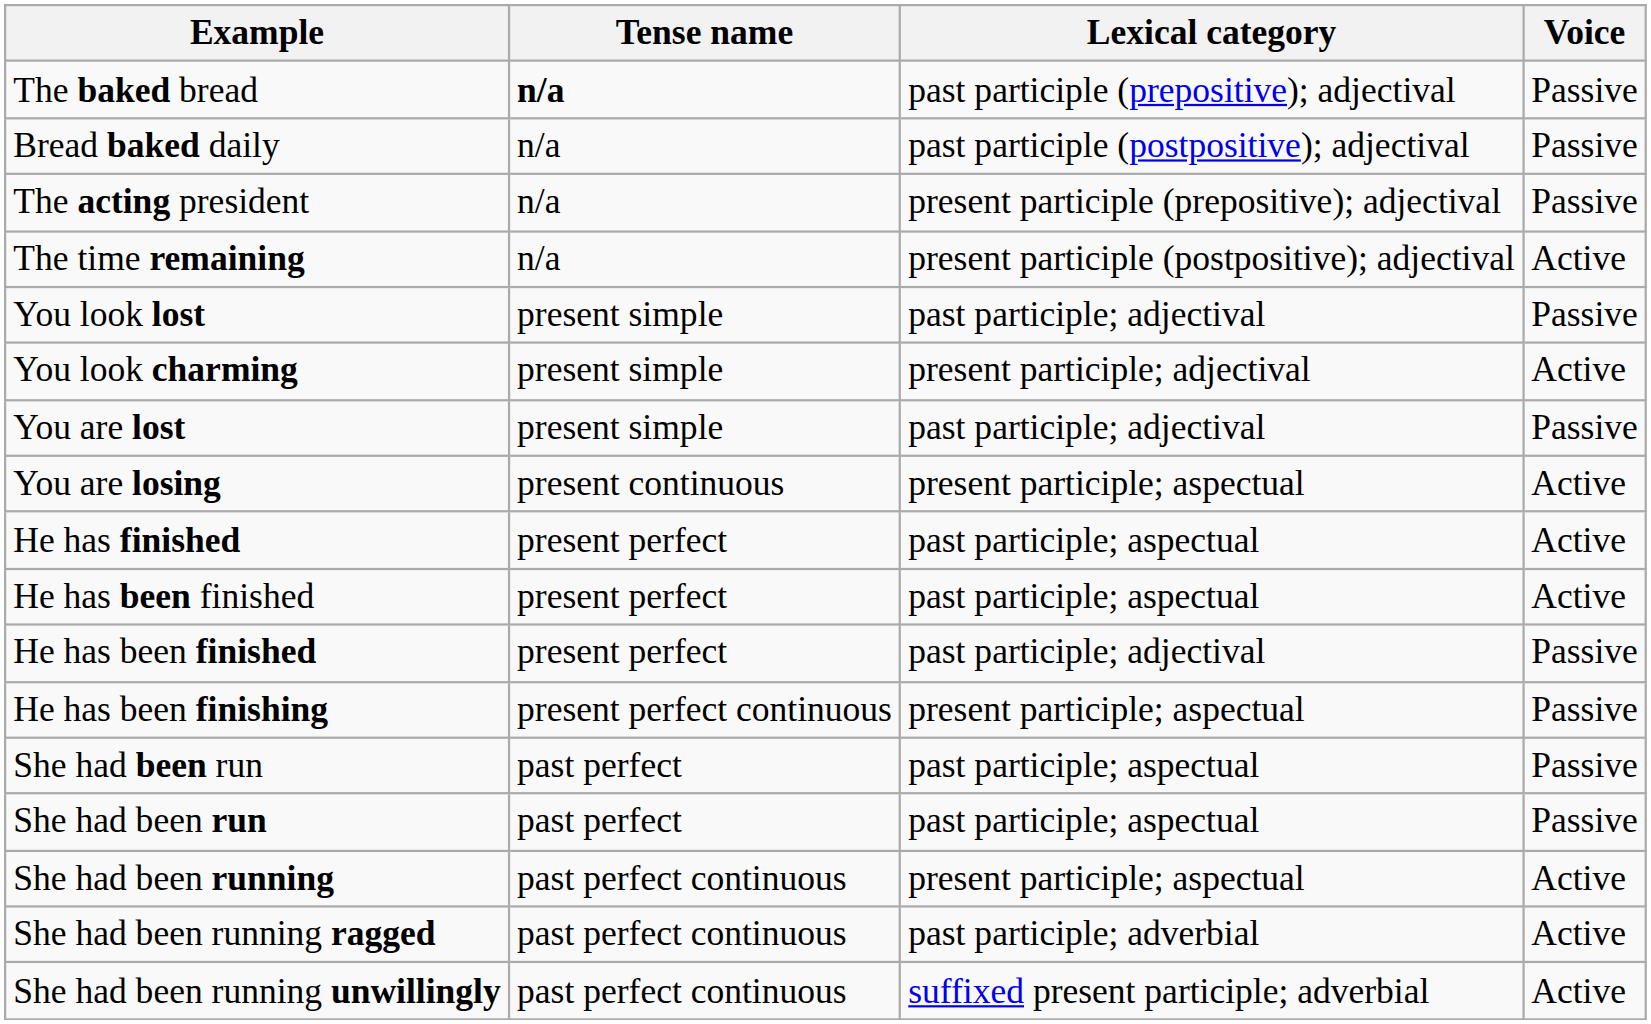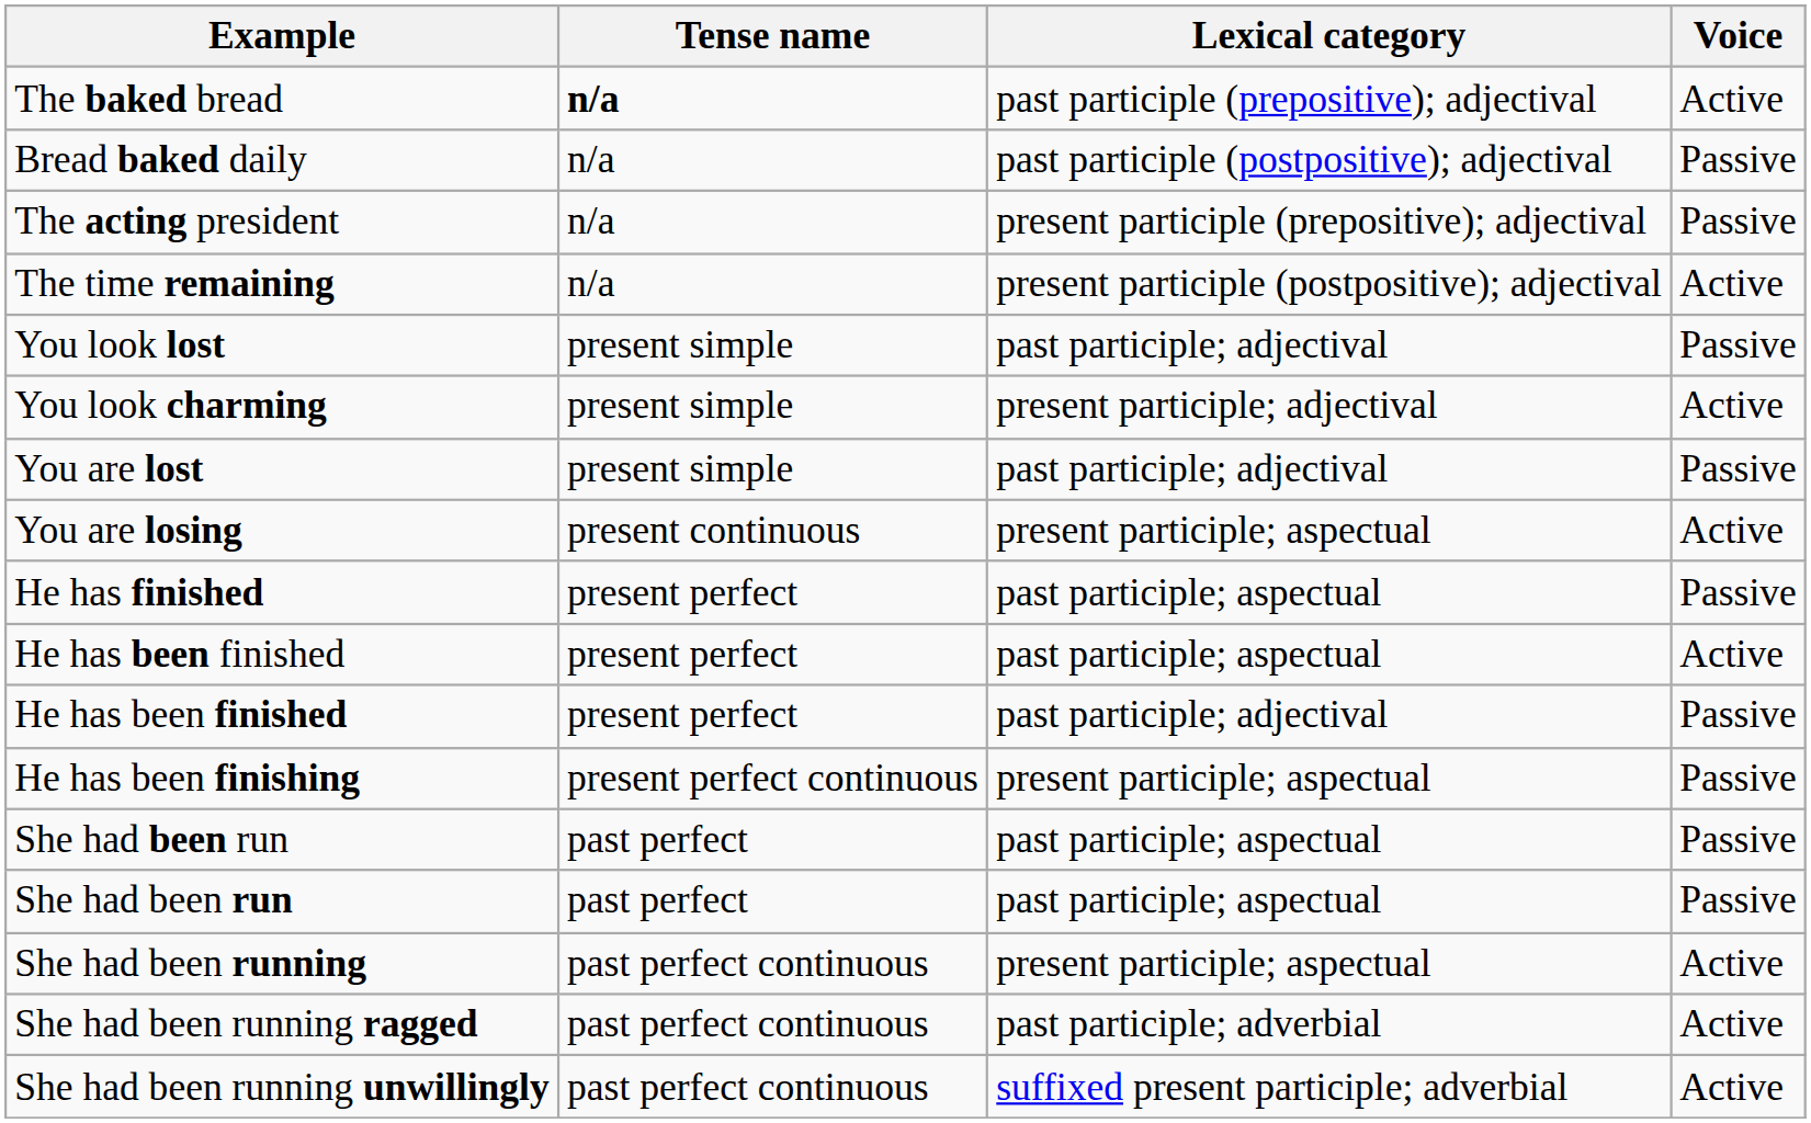The baked bread | Voice: Passive -> Active
He has finished | Voice: Active -> Passive
